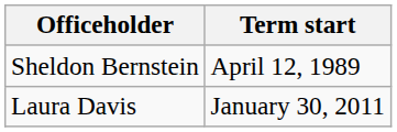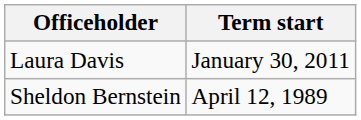rows swapped: Sheldon Bernstein <-> Laura Davis
